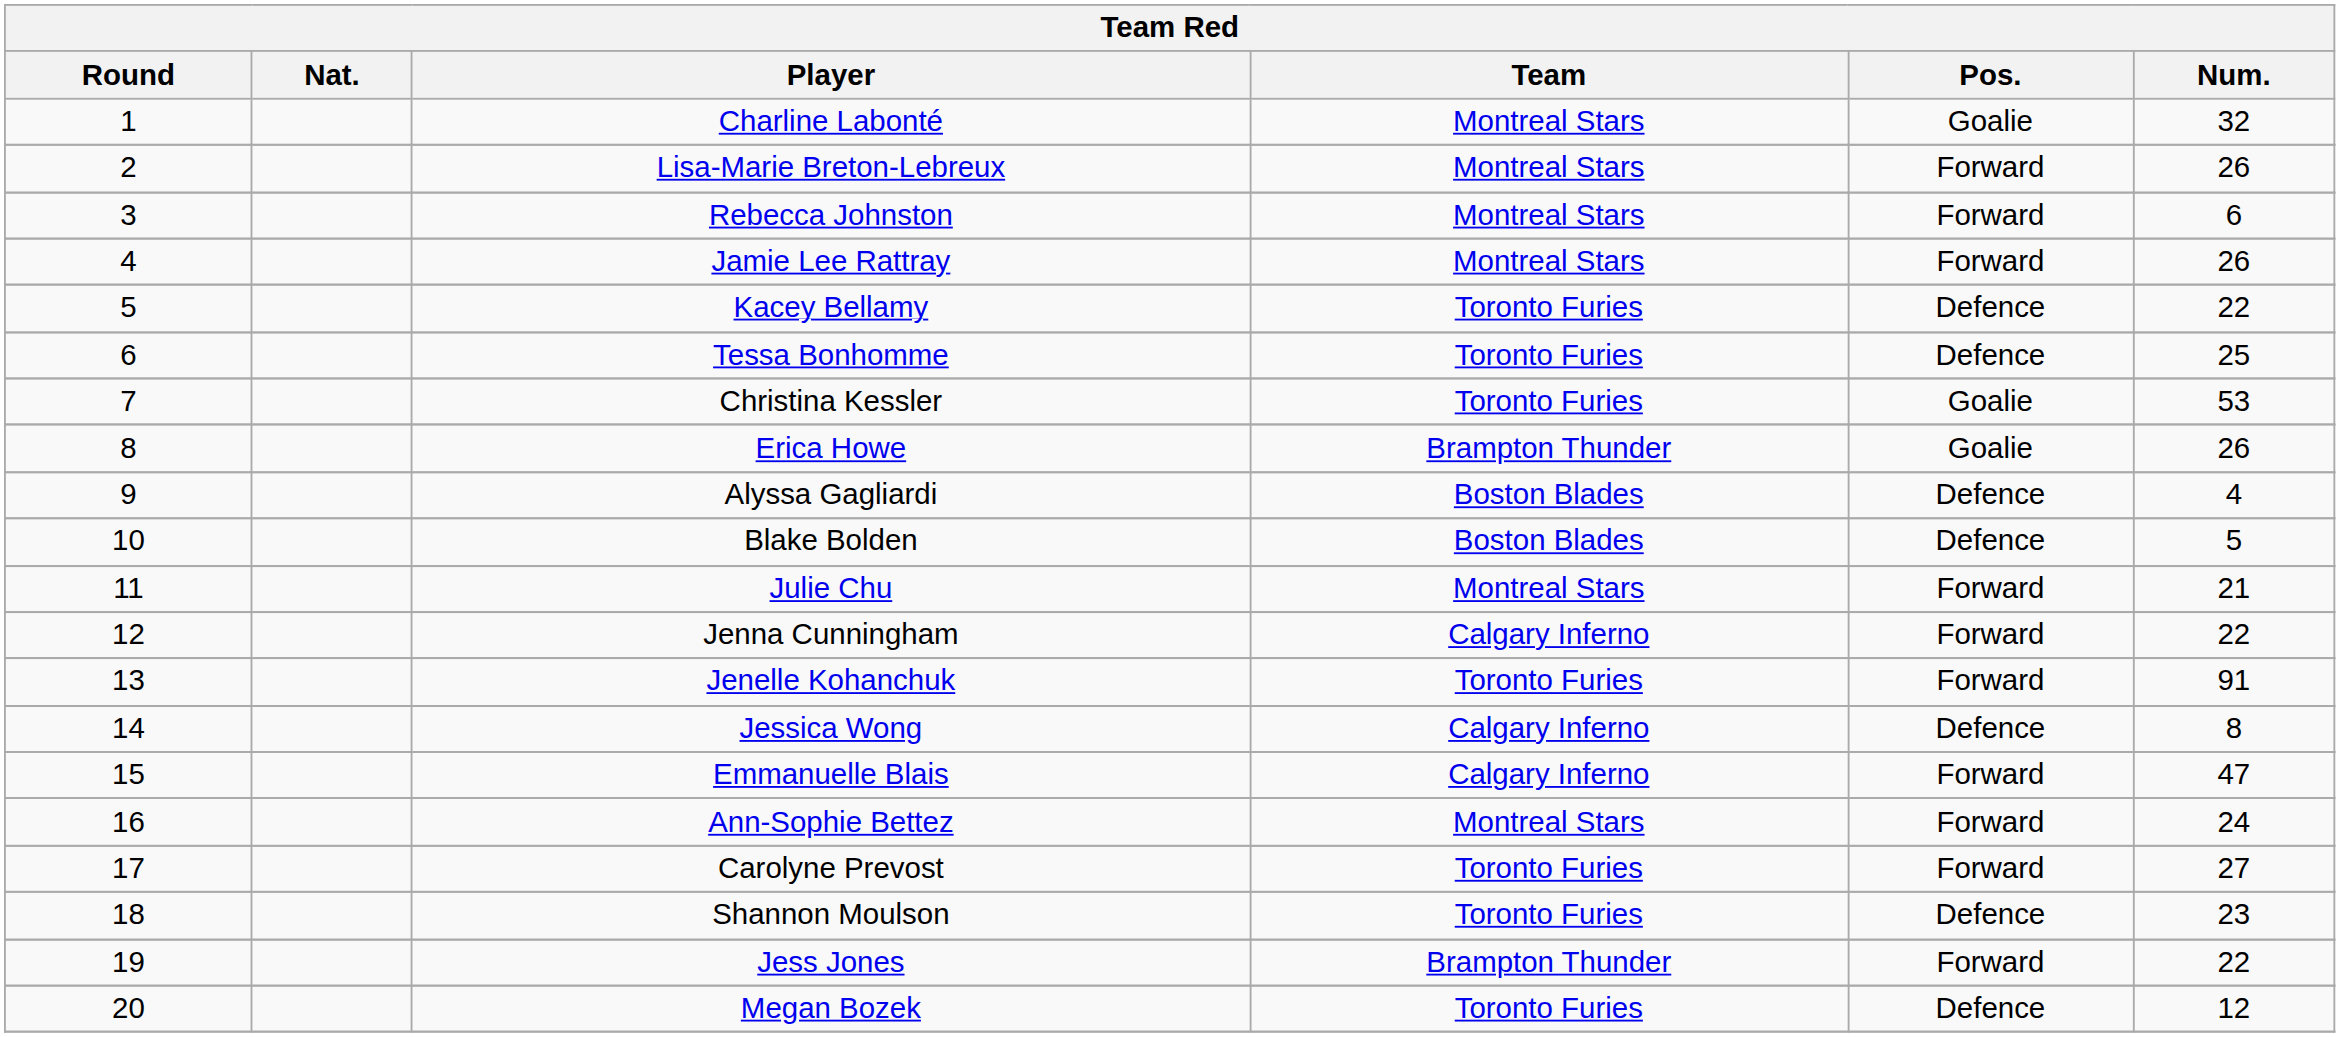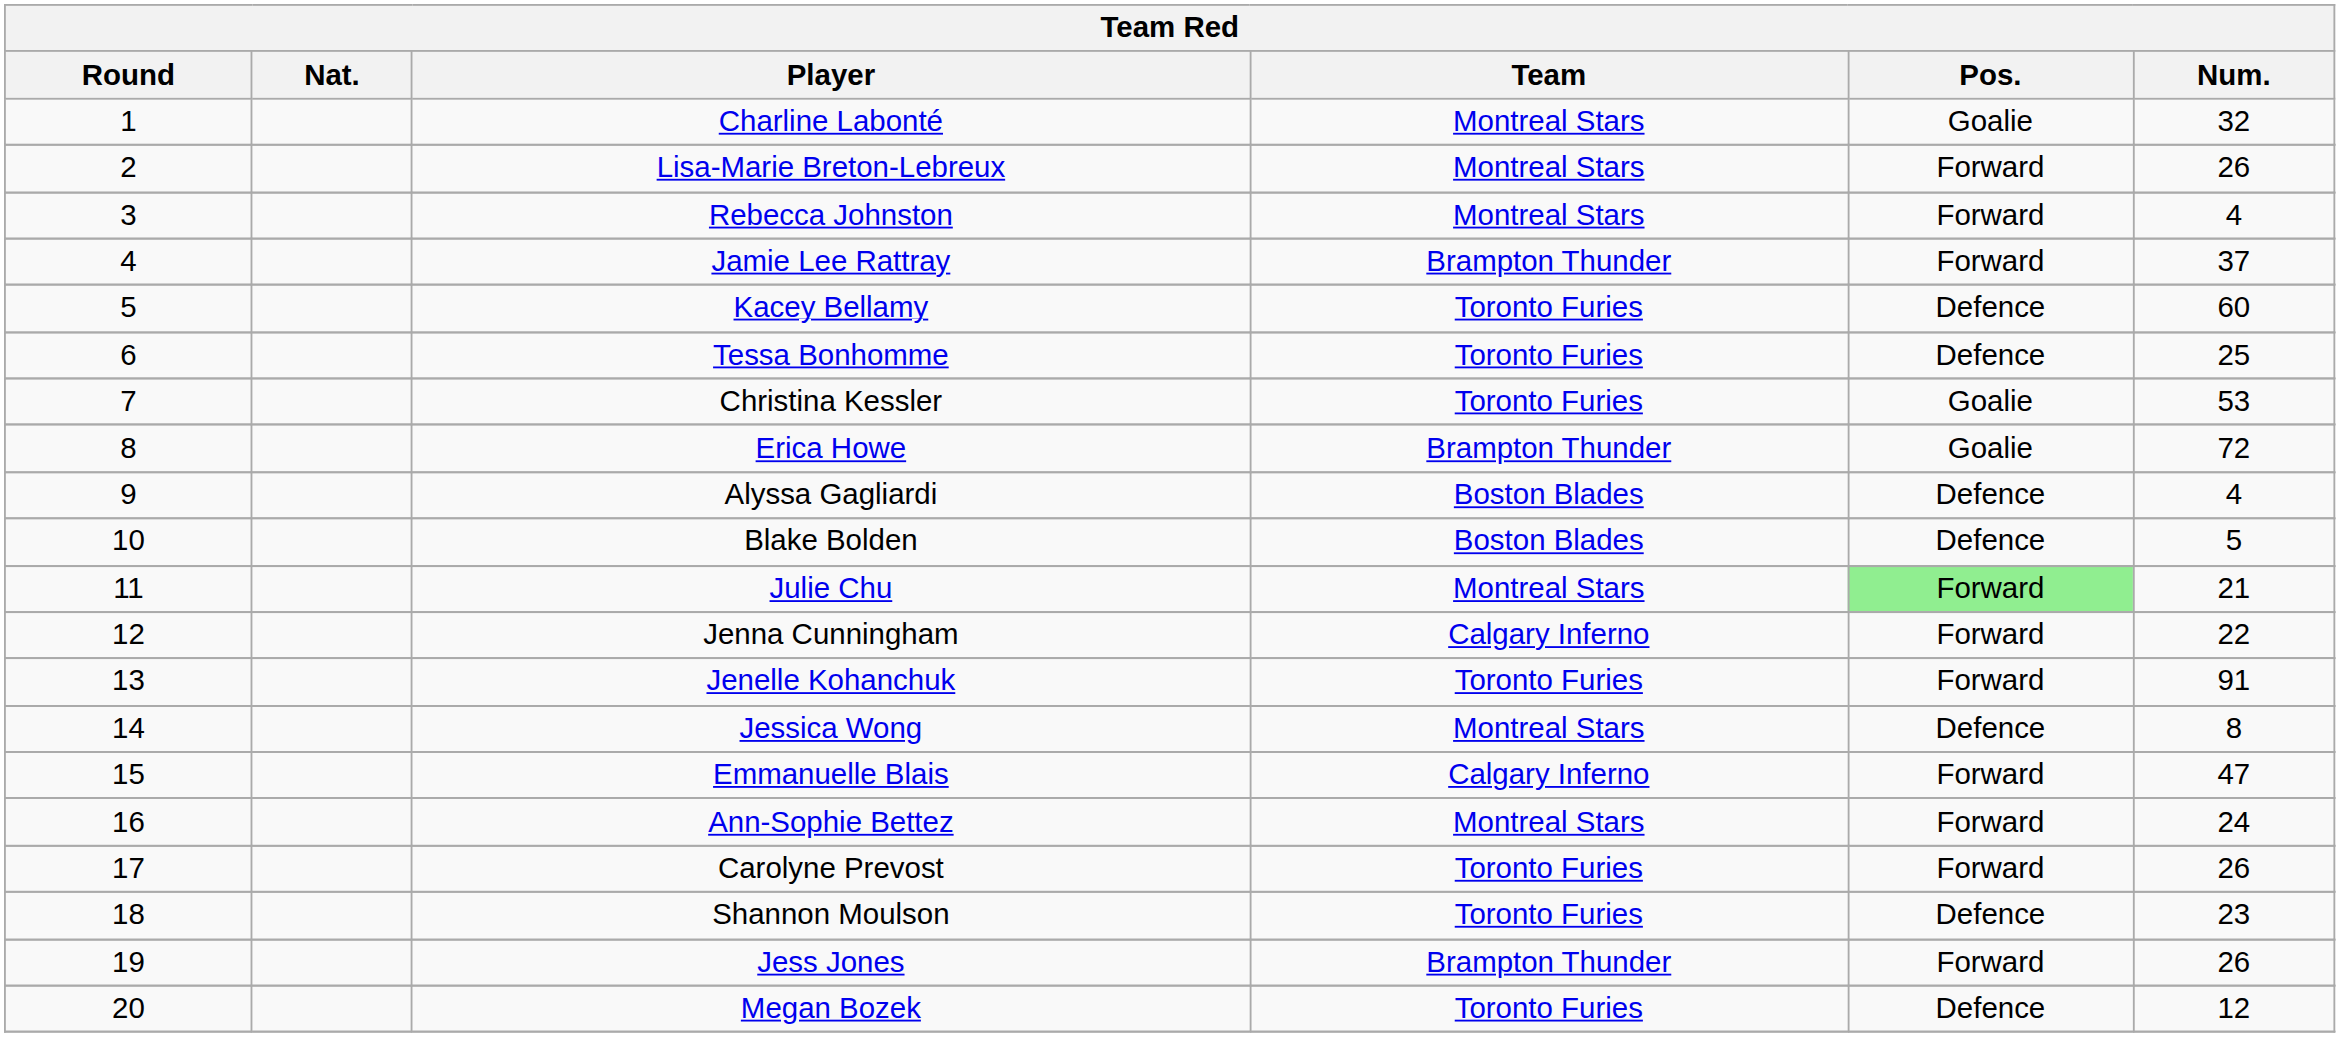Rebecca Johnston | Num.: 6 -> 4
Jamie Lee Rattray | Team: Montreal Stars -> Brampton Thunder
Jamie Lee Rattray | Num.: 26 -> 37
Kacey Bellamy | Num.: 22 -> 60
Erica Howe | Num.: 26 -> 72
Julie Chu | Pos.: no background -> lightgreen background
Jessica Wong | Team: Calgary Inferno -> Montreal Stars
Carolyne Prevost | Num.: 27 -> 26
Jess Jones | Num.: 22 -> 26
